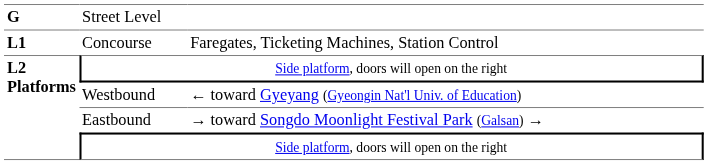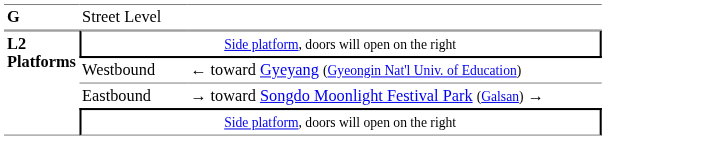- row: L1 | Concourse | Faregates, Ticketing Machines, Station Control
